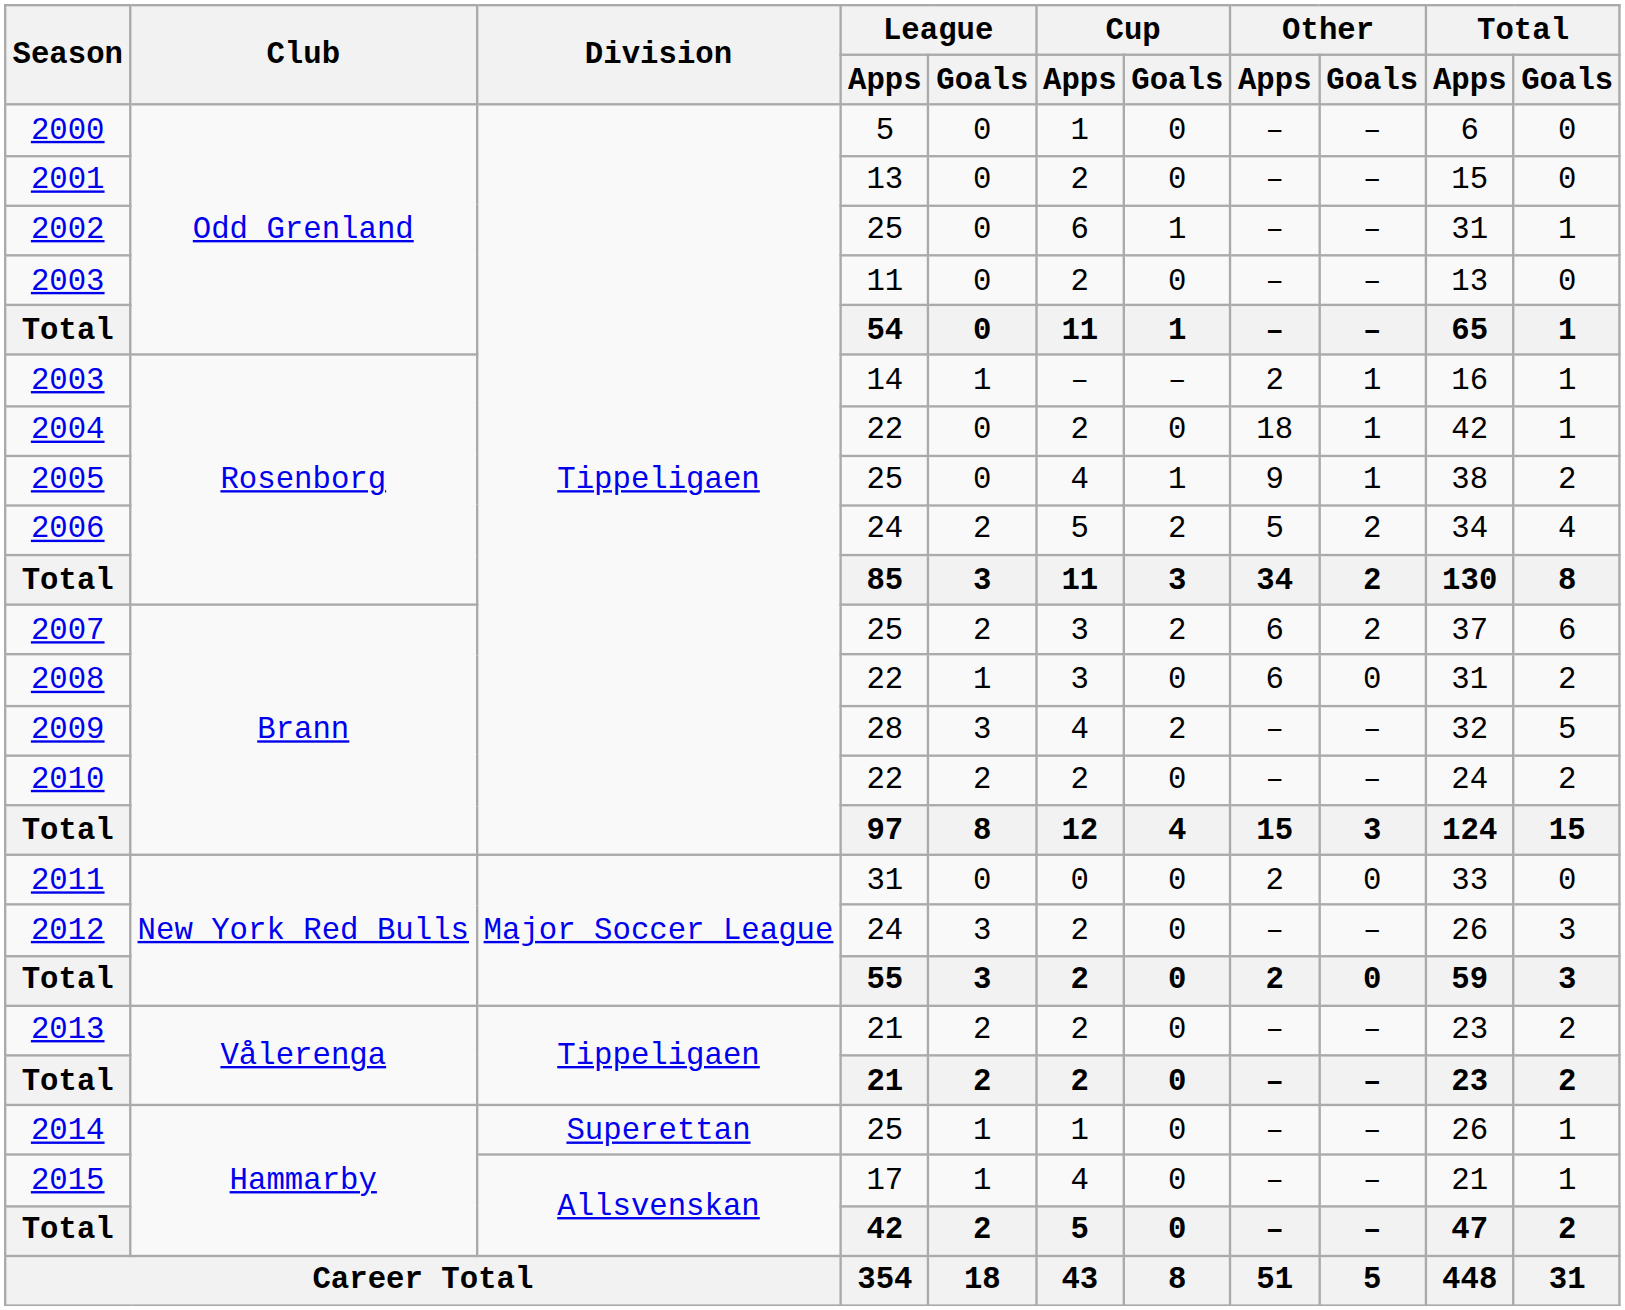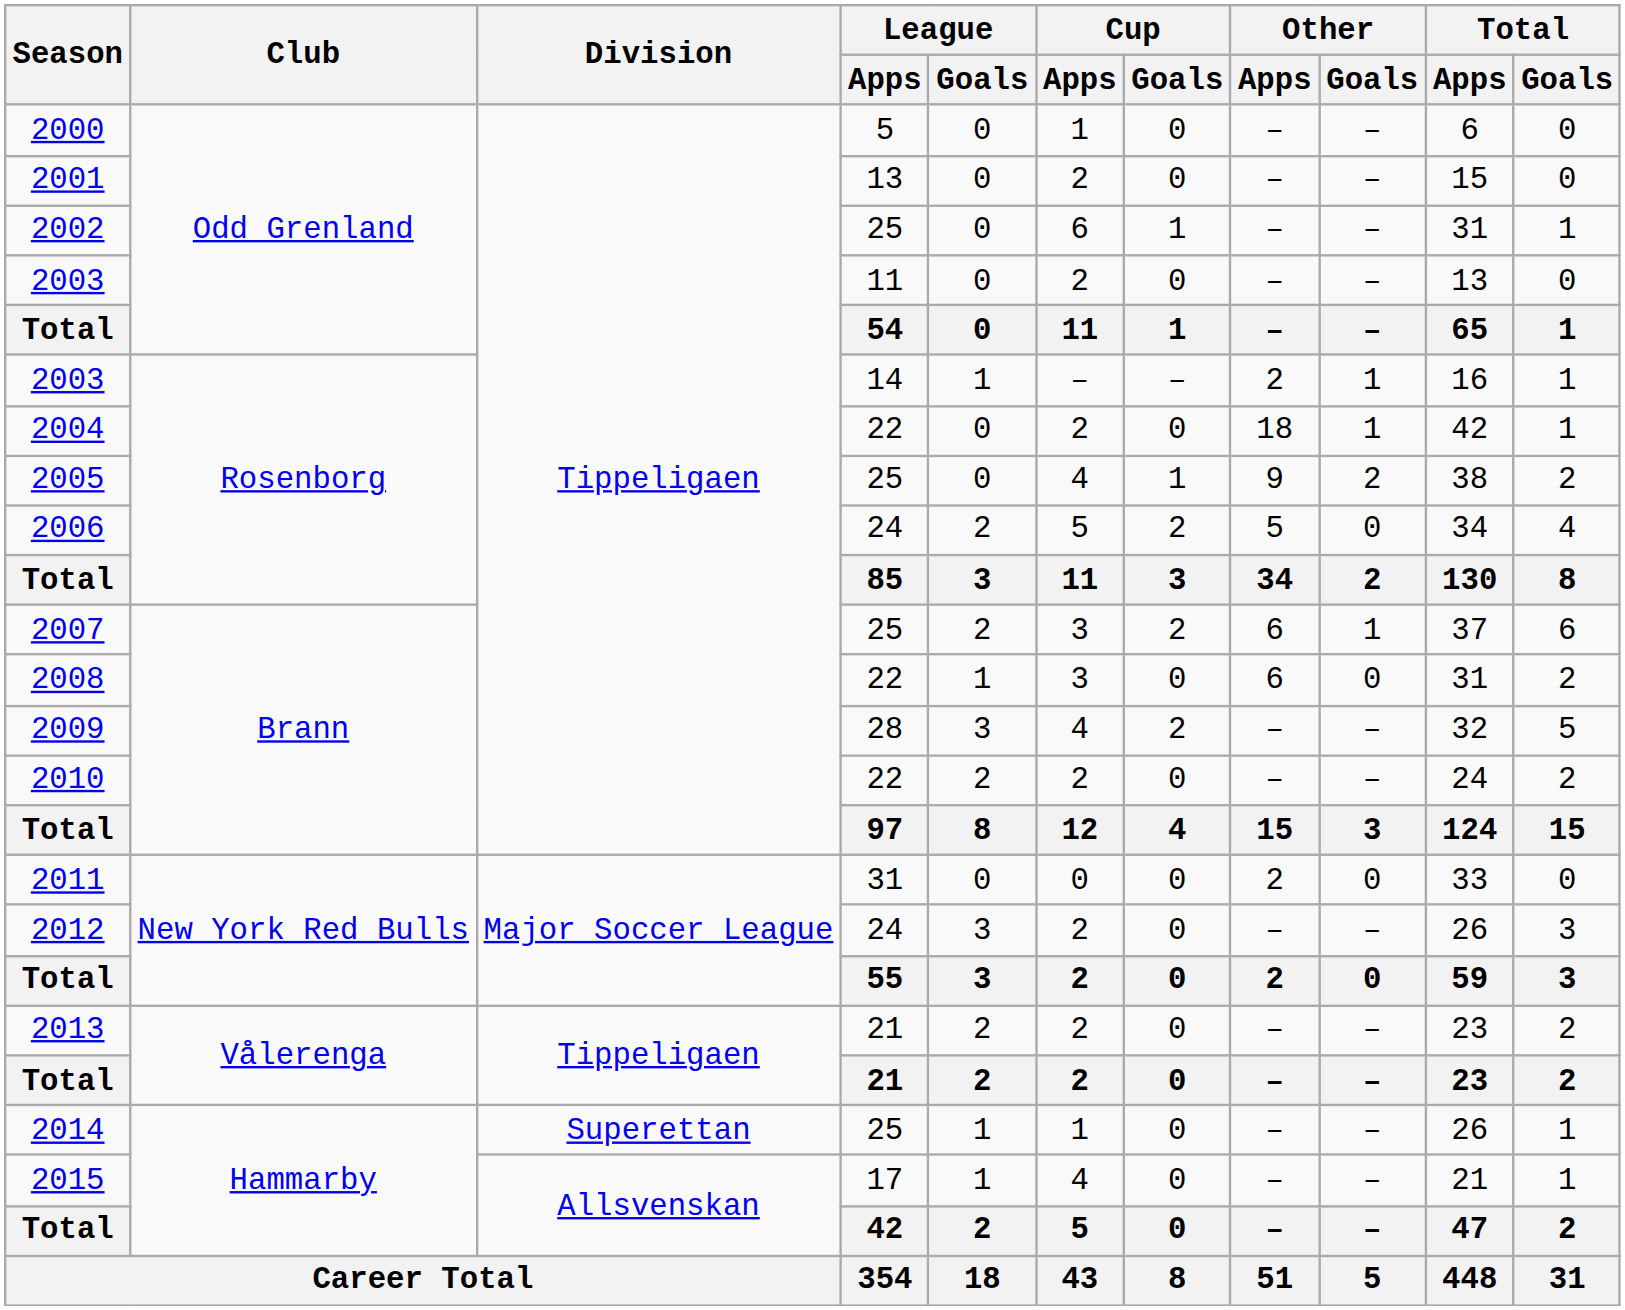2005 | Other / Goals: 1 -> 2
2006 | Other / Goals: 2 -> 0
2007 | Other / Goals: 2 -> 1
